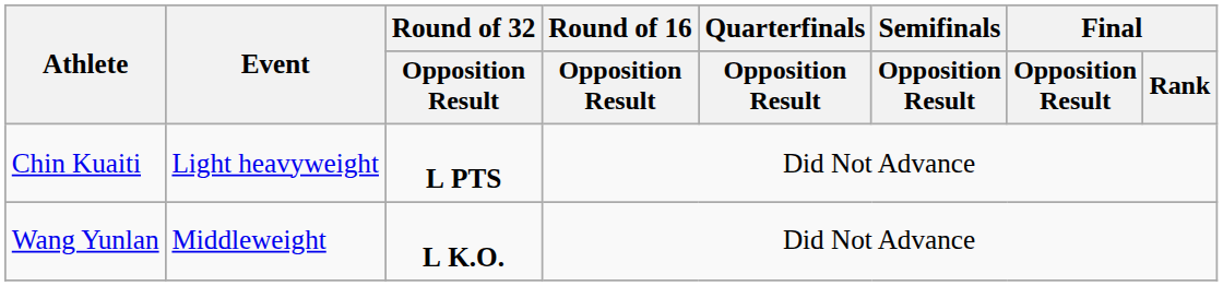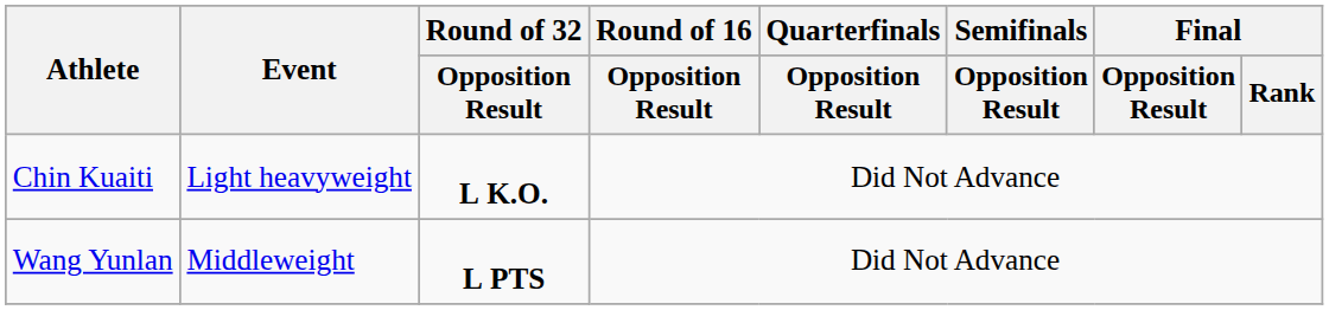Chin Kuaiti | Round of 32 / Opposition Result: L PTS -> L K.O.
Wang Yunlan | Round of 32 / Opposition Result: L K.O. -> L PTS
